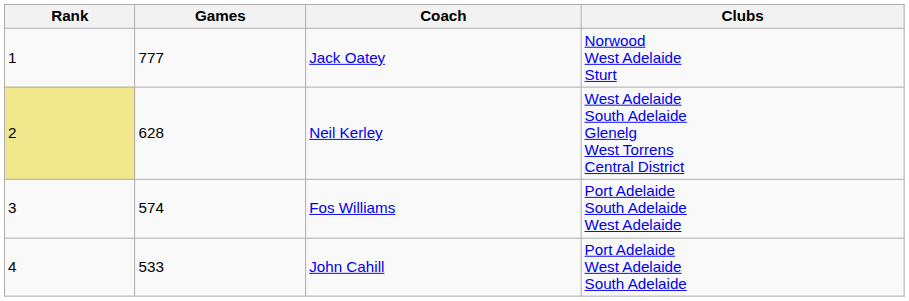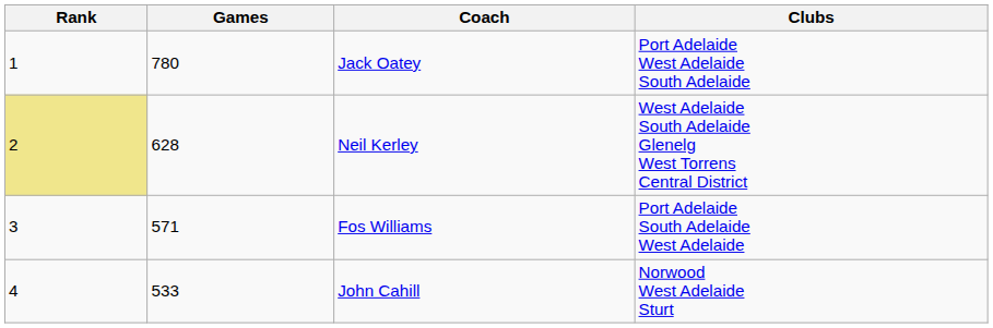Jack Oatey | Games: 777 -> 780
Jack Oatey | Clubs: Norwood West Adelaide Sturt -> Port Adelaide West Adelaide South Adelaide
Fos Williams | Games: 574 -> 571
John Cahill | Clubs: Port Adelaide West Adelaide South Adelaide -> Norwood West Adelaide Sturt
